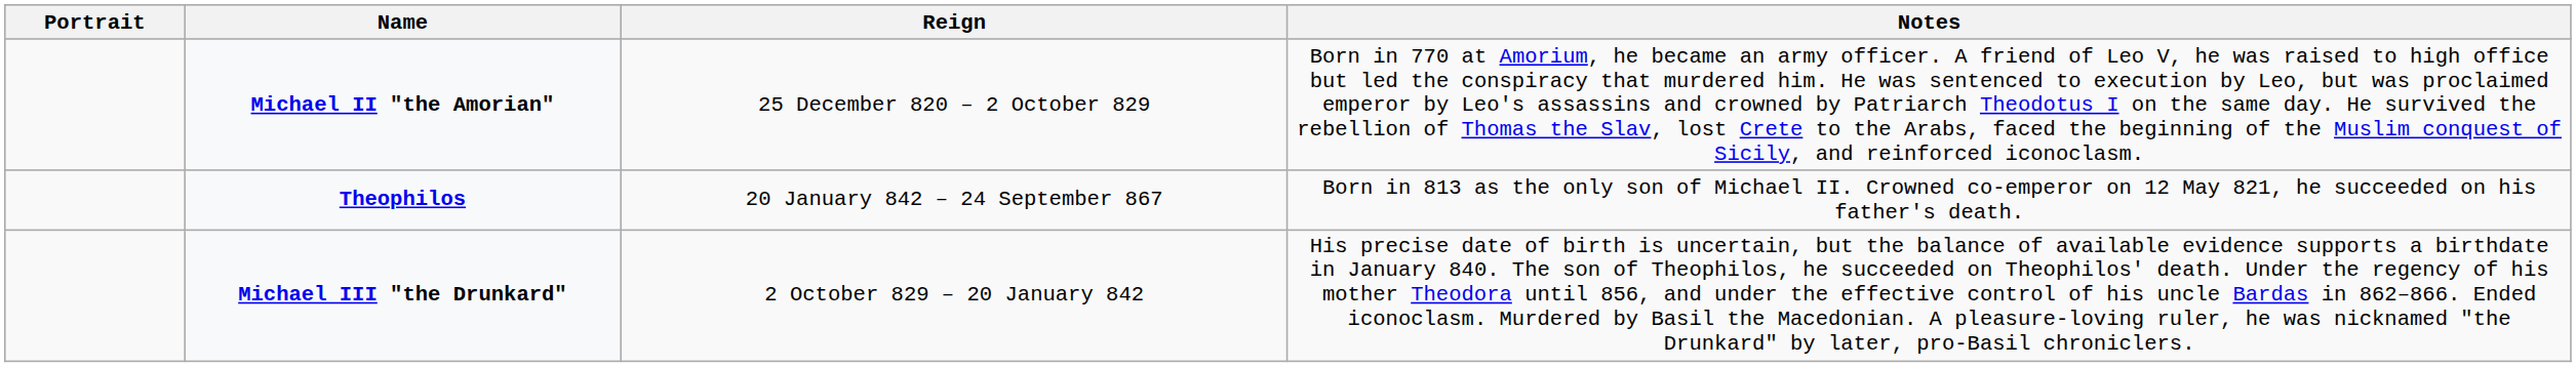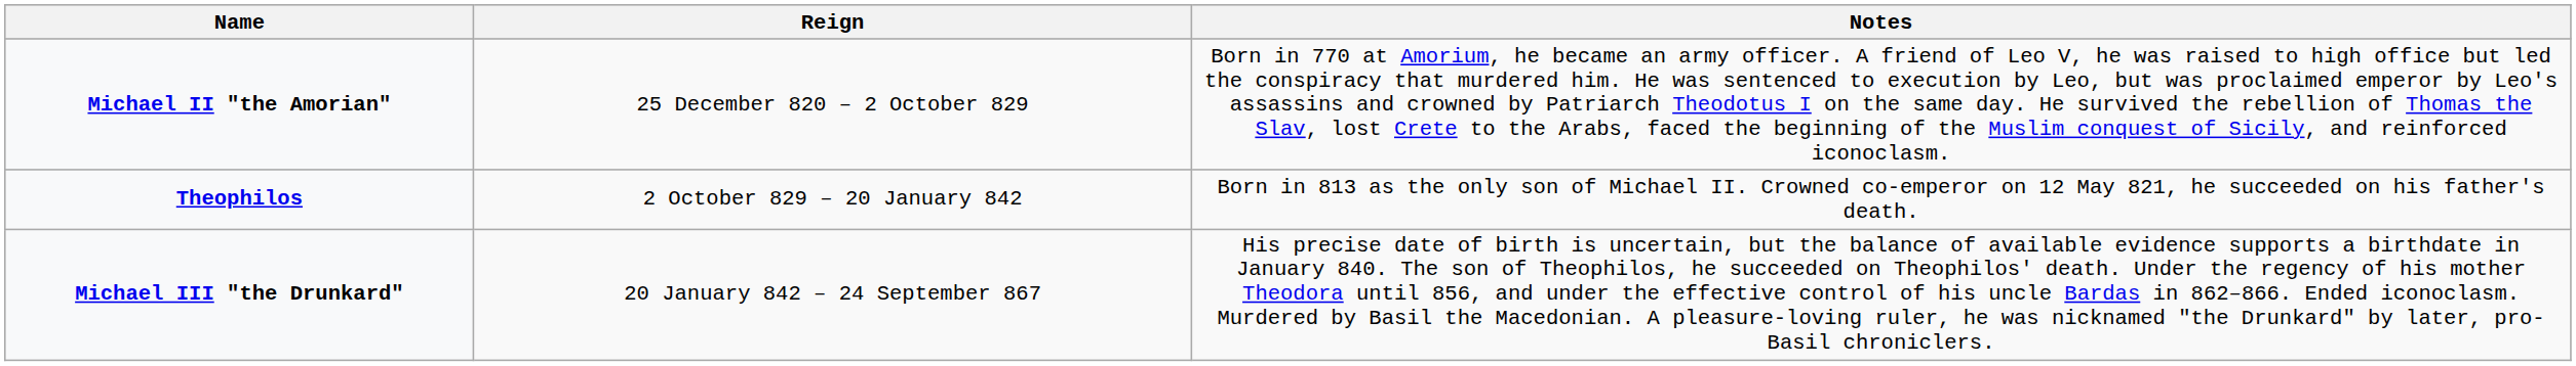- column: Portrait
Theophilos | Reign: 20 January 842 – 24 September 867 -> 2 October 829 – 20 January 842
Michael III "the Drunkard" | Reign: 2 October 829 – 20 January 842 -> 20 January 842 – 24 September 867
